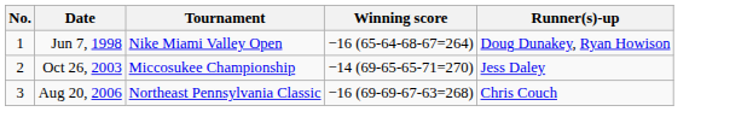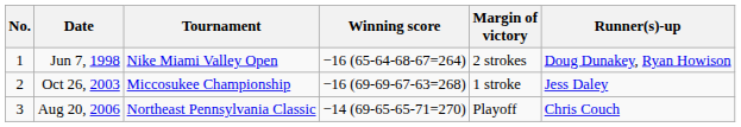+ column: Margin of victory | 2 strokes | 1 stroke | Playoff
Oct 26, 2003 | Winning score: −14 (69-65-65-71=270) -> −16 (69-69-67-63=268)
Aug 20, 2006 | Winning score: −16 (69-69-67-63=268) -> −14 (69-65-65-71=270)
